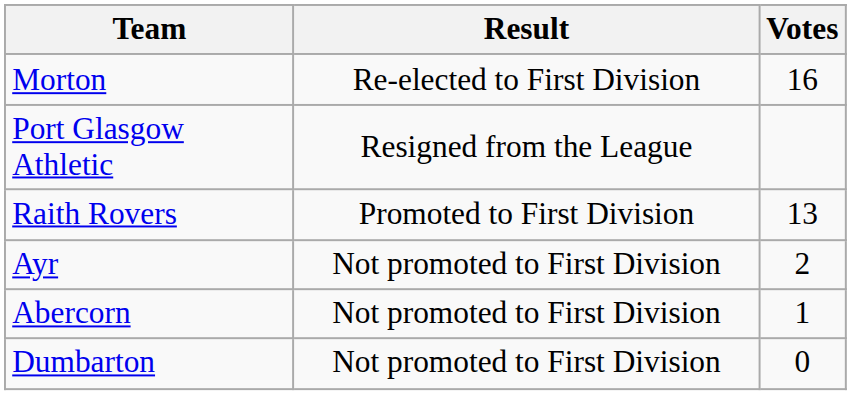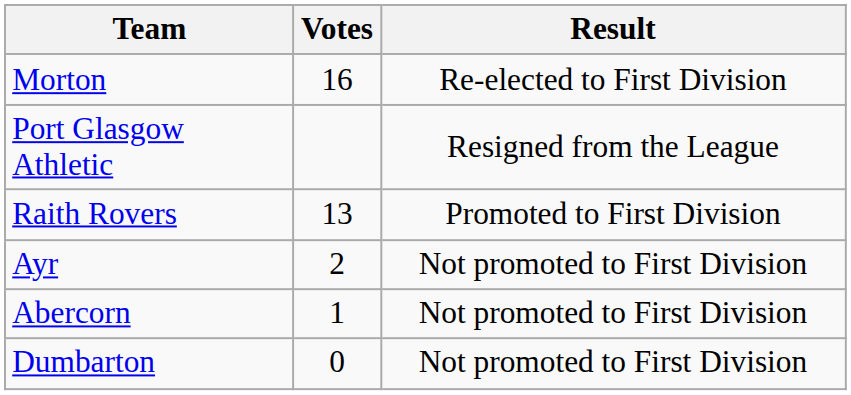columns swapped: Votes <-> Result
